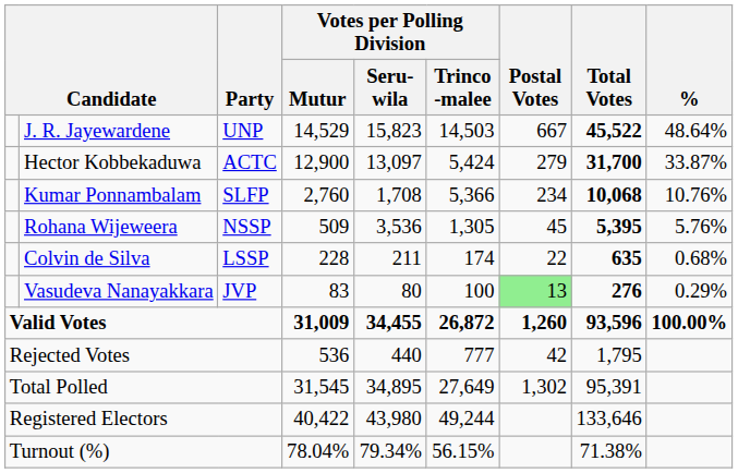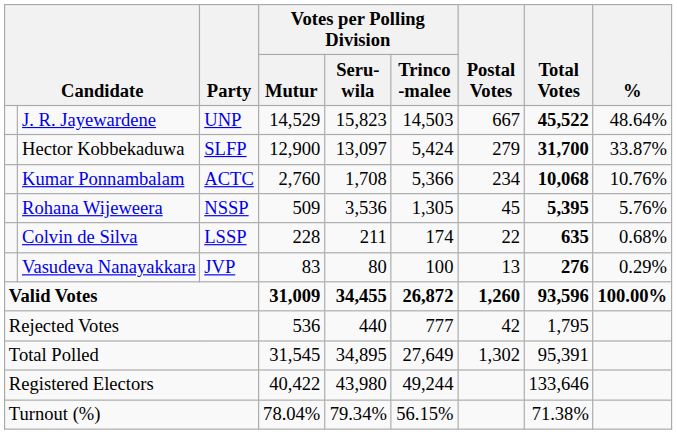Hector Kobbekaduwa | Party: ACTC -> SLFP
Kumar Ponnambalam | Party: SLFP -> ACTC
Vasudeva Nanayakkara | Postal Votes: lightgreen background -> no background
